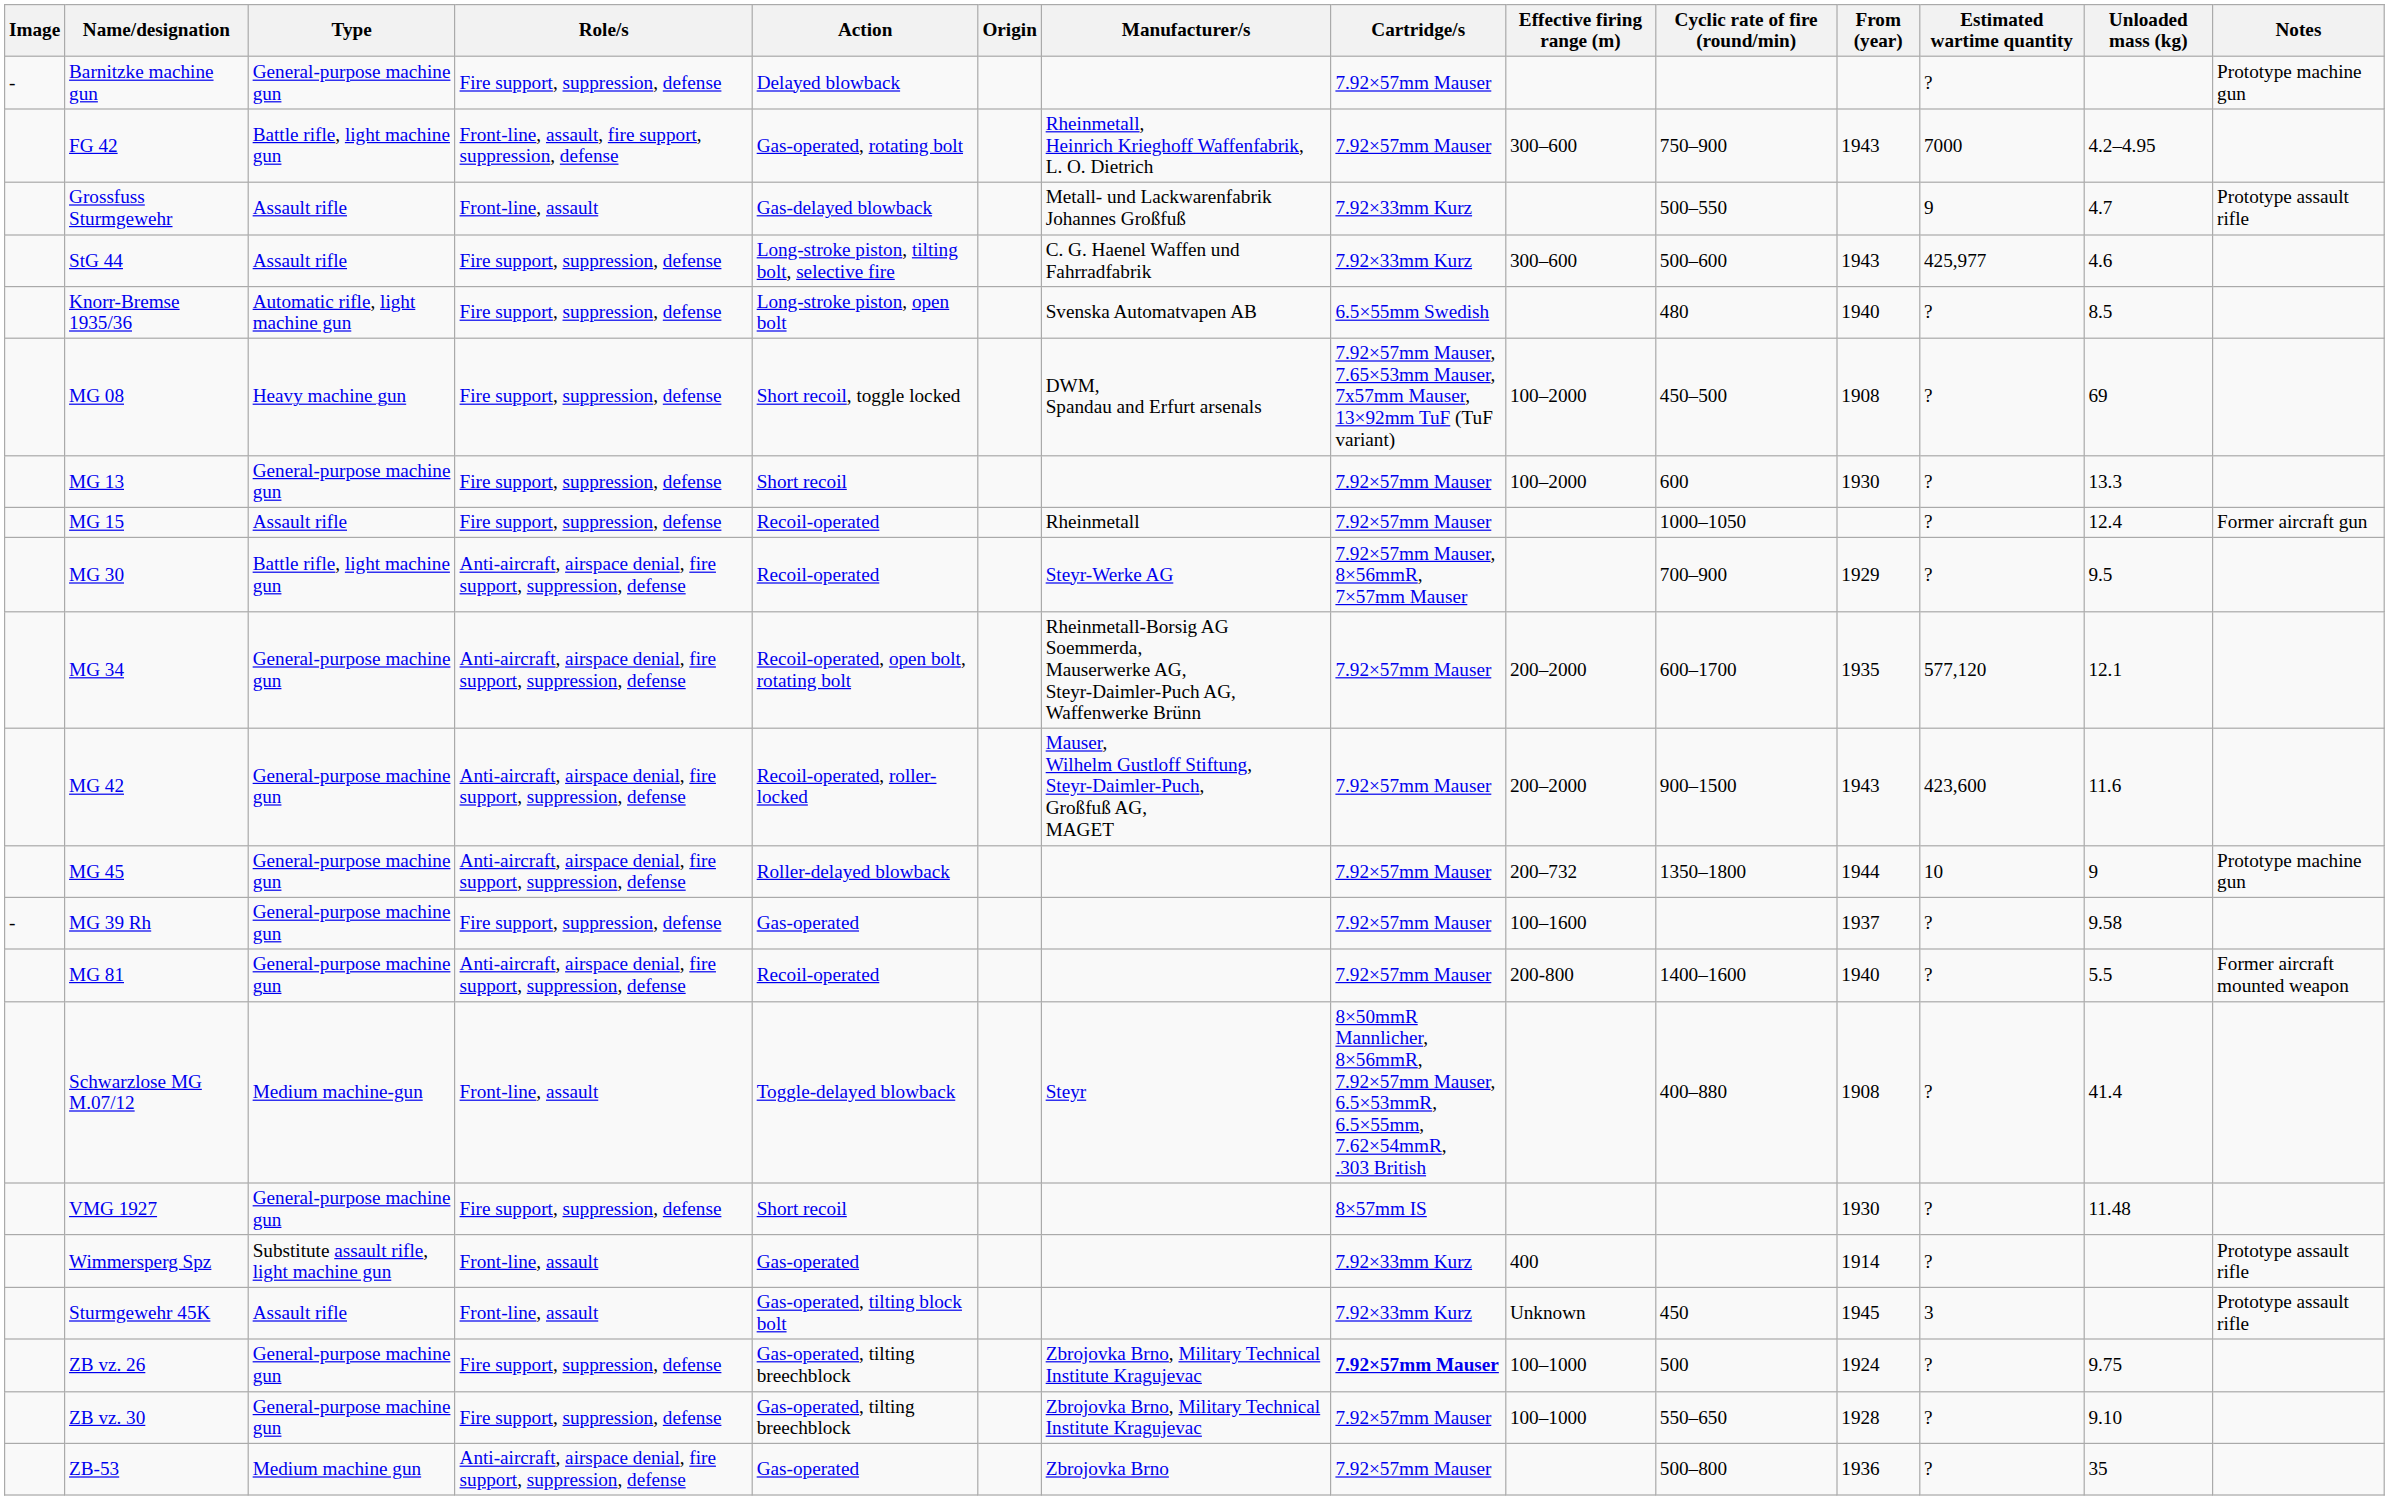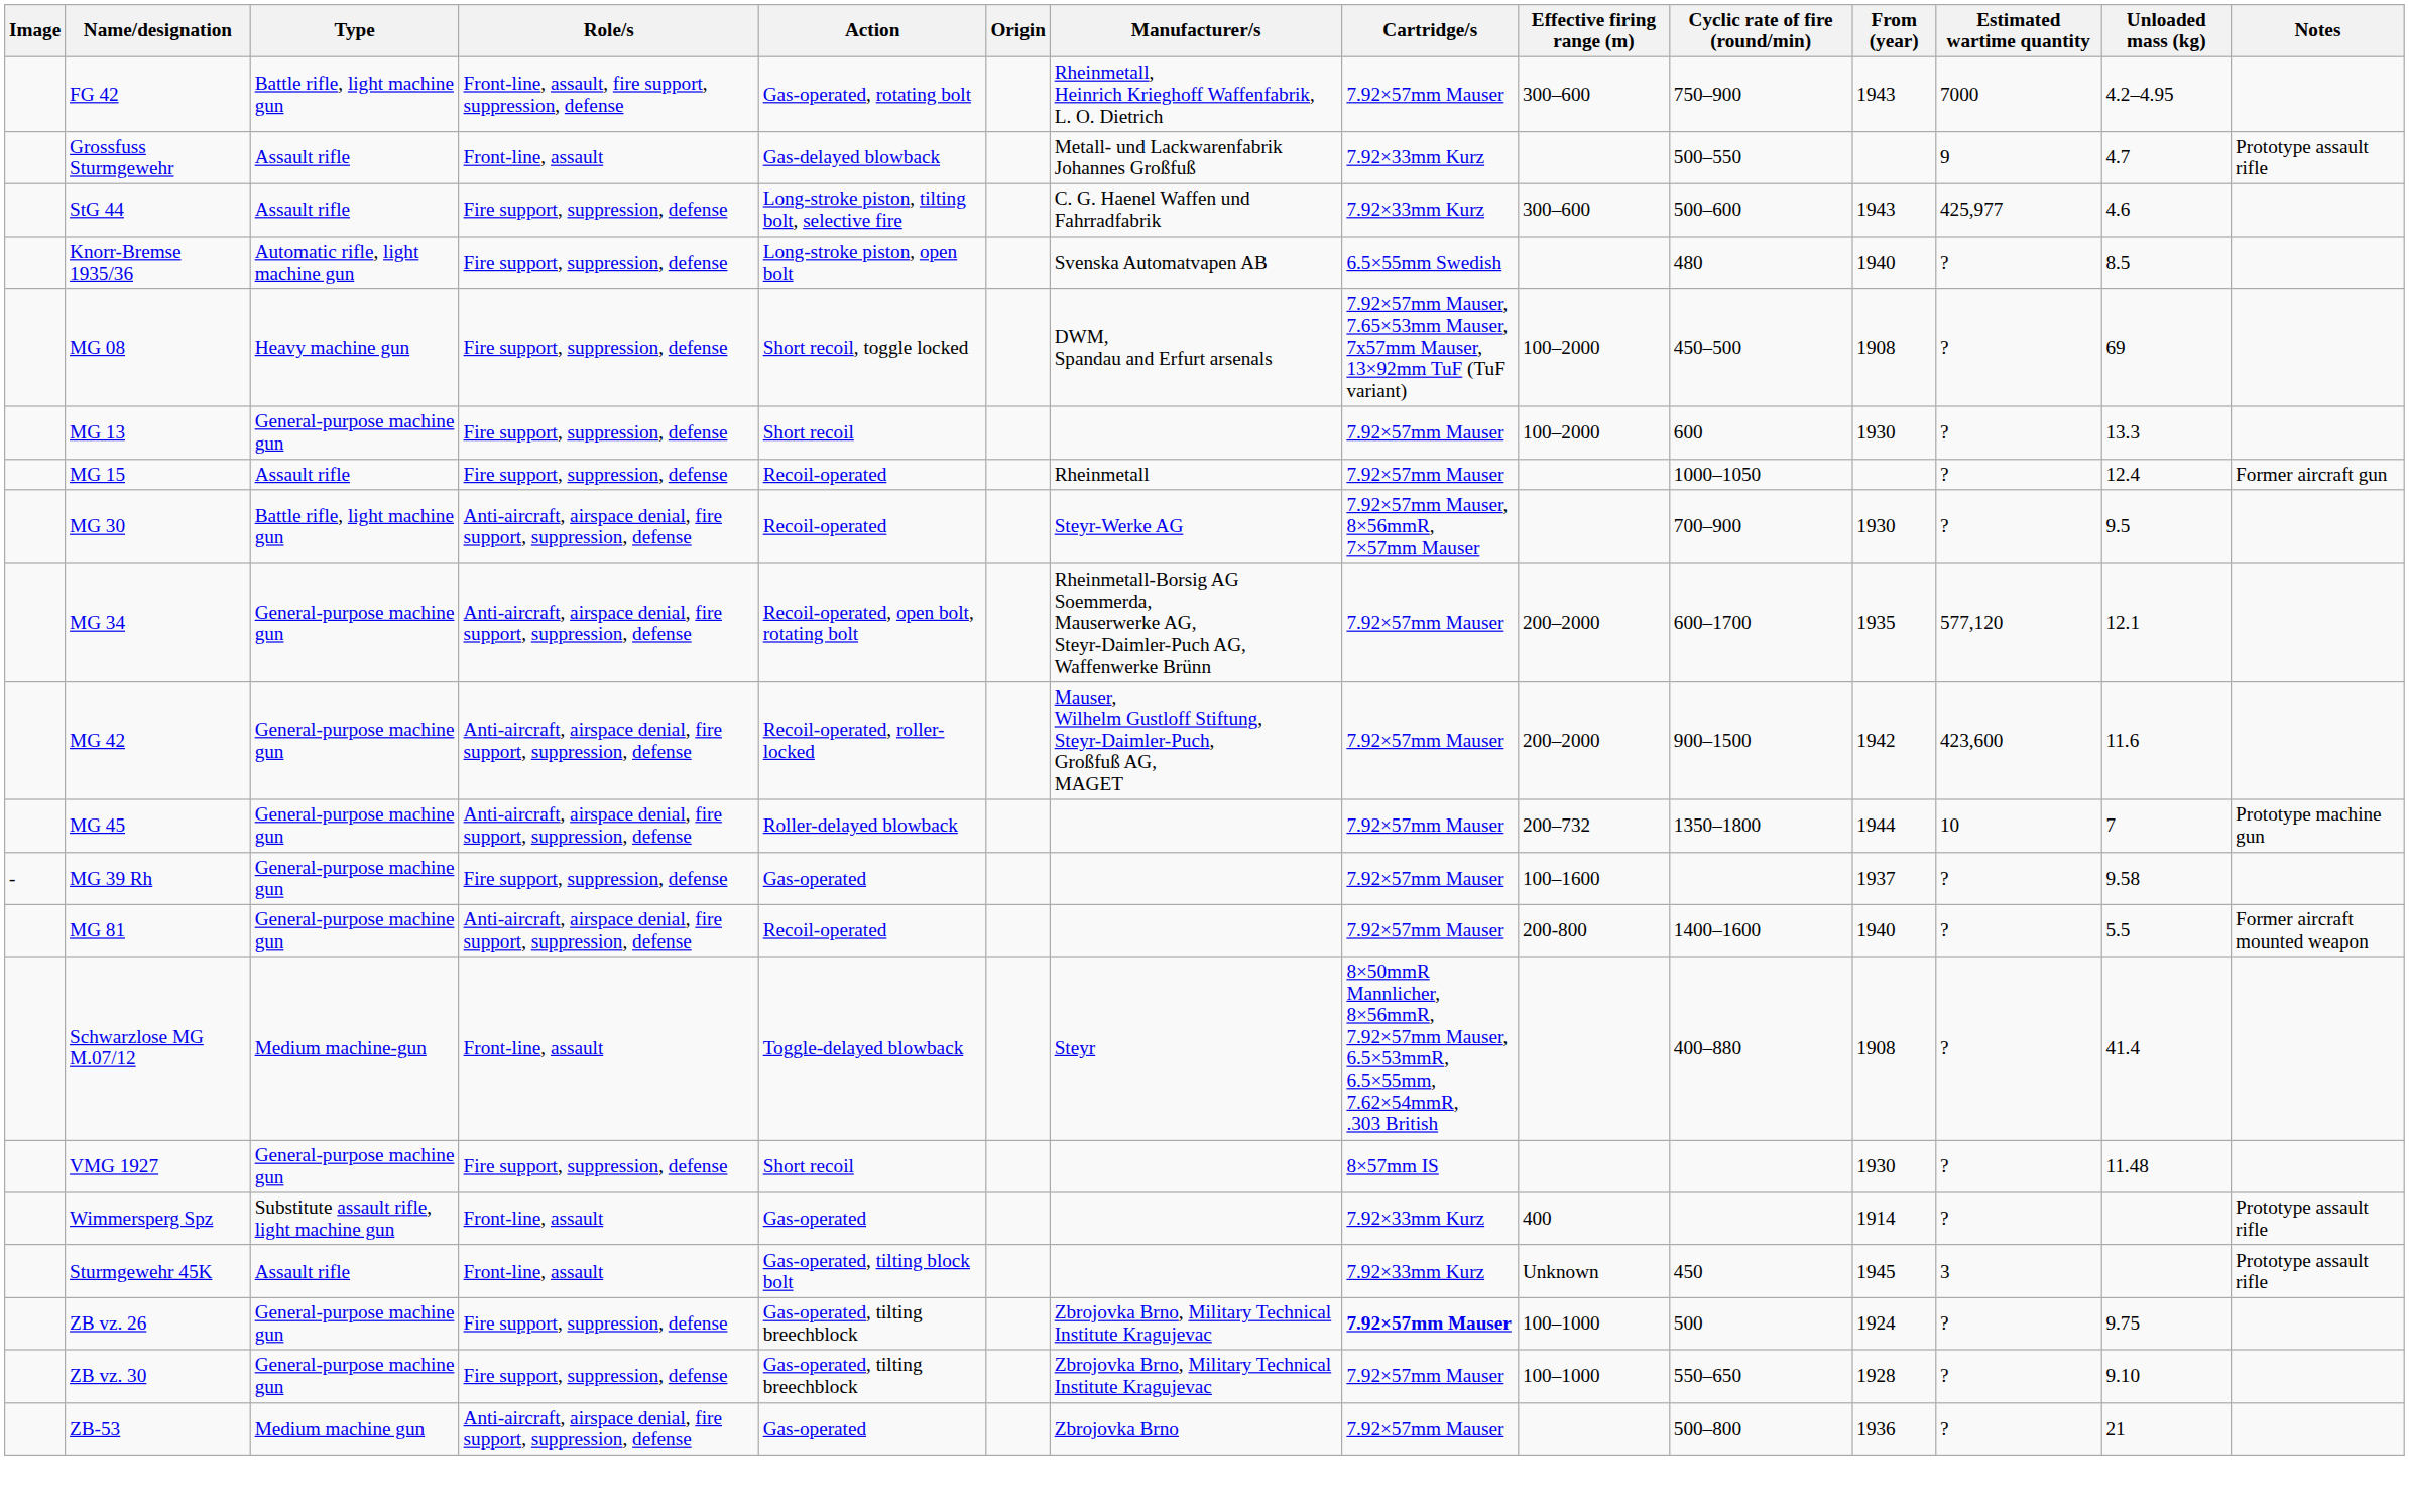- row: - | Barnitzke machine gun | General-purpose machine gun | Fire support, suppression, defense | Delayed blowback | 7.92×57mm Mauser | ? | Prototype machine gun
MG 30 | From (year): 1929 -> 1930
MG 42 | From (year): 1943 -> 1942
MG 45 | Unloaded mass (kg): 9 -> 7
ZB-53 | Unloaded mass (kg): 35 -> 21
